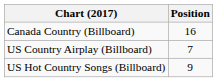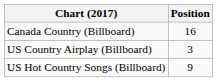US Country Airplay (Billboard) | Position: 7 -> 3
